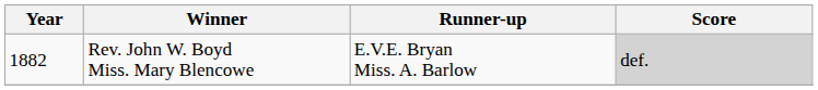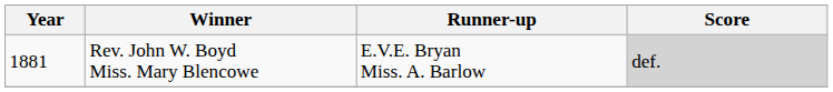Rev. John W. Boyd Miss. Mary Blencowe | Year: 1882 -> 1881
